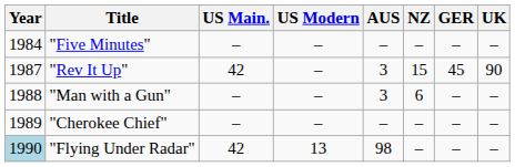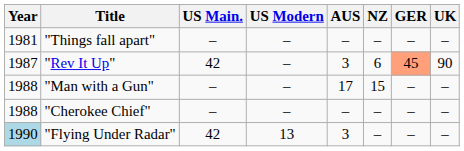+ row: 1981 | "Things fall apart" | – | – | – | – | – | –
- row: 1984 | "Five Minutes" | – | – | – | – | – | –
"Rev It Up" | NZ: 15 -> 6
"Rev It Up" | GER: no background -> lightsalmon background
"Man with a Gun" | AUS: 3 -> 17
"Man with a Gun" | NZ: 6 -> 15
"Cherokee Chief" | Year: 1989 -> 1988
"Flying Under Radar" | AUS: 98 -> 3
